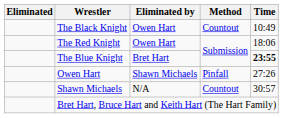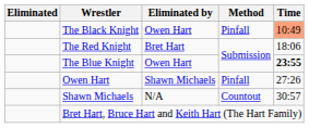The Black Knight | Method: Countout -> Pinfall
The Black Knight | Time: no background -> lightsalmon background
The Red Knight | Eliminated by: Owen Hart -> Bret Hart
The Blue Knight | Eliminated by: Bret Hart -> Owen Hart
